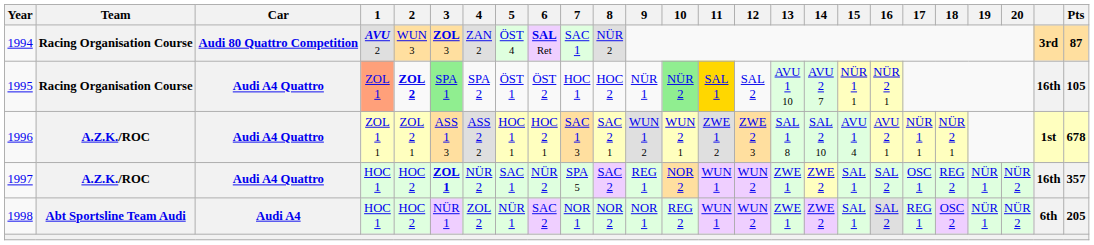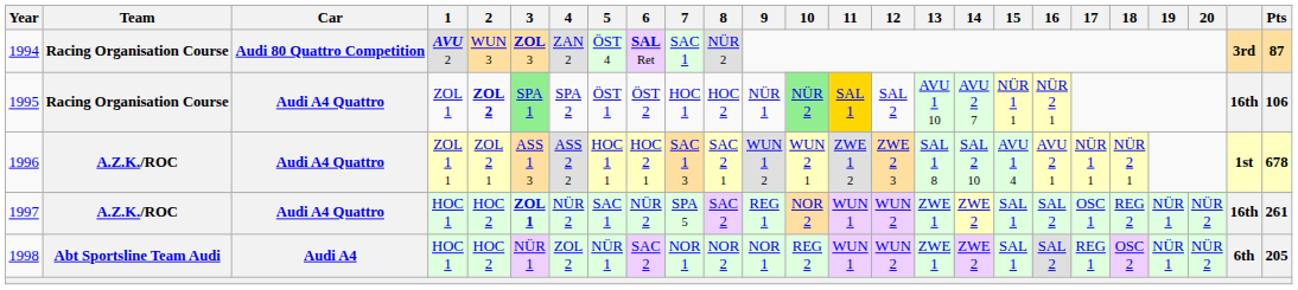1995 | 1: lightsalmon background -> no background
1995 | Pts: 105 -> 106
1997 | Pts: 357 -> 261
